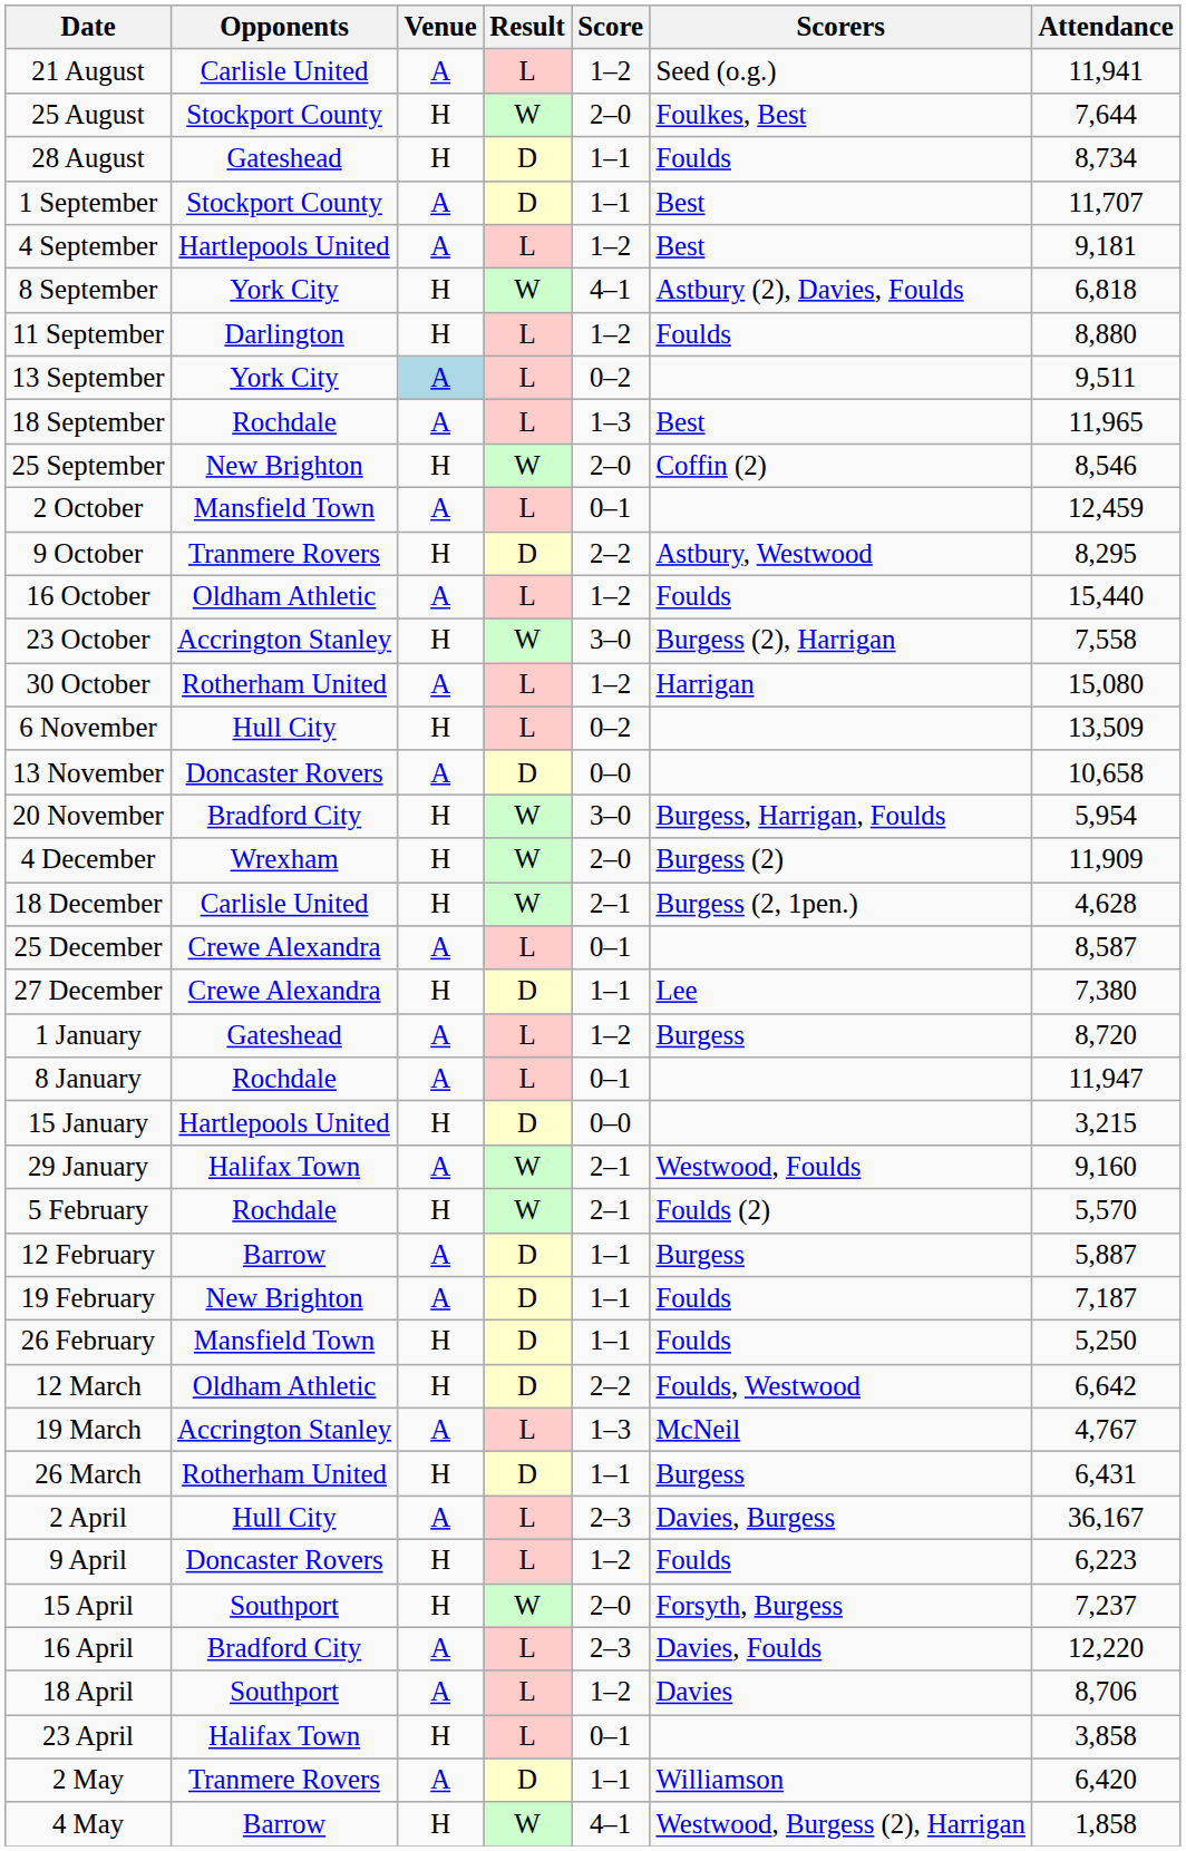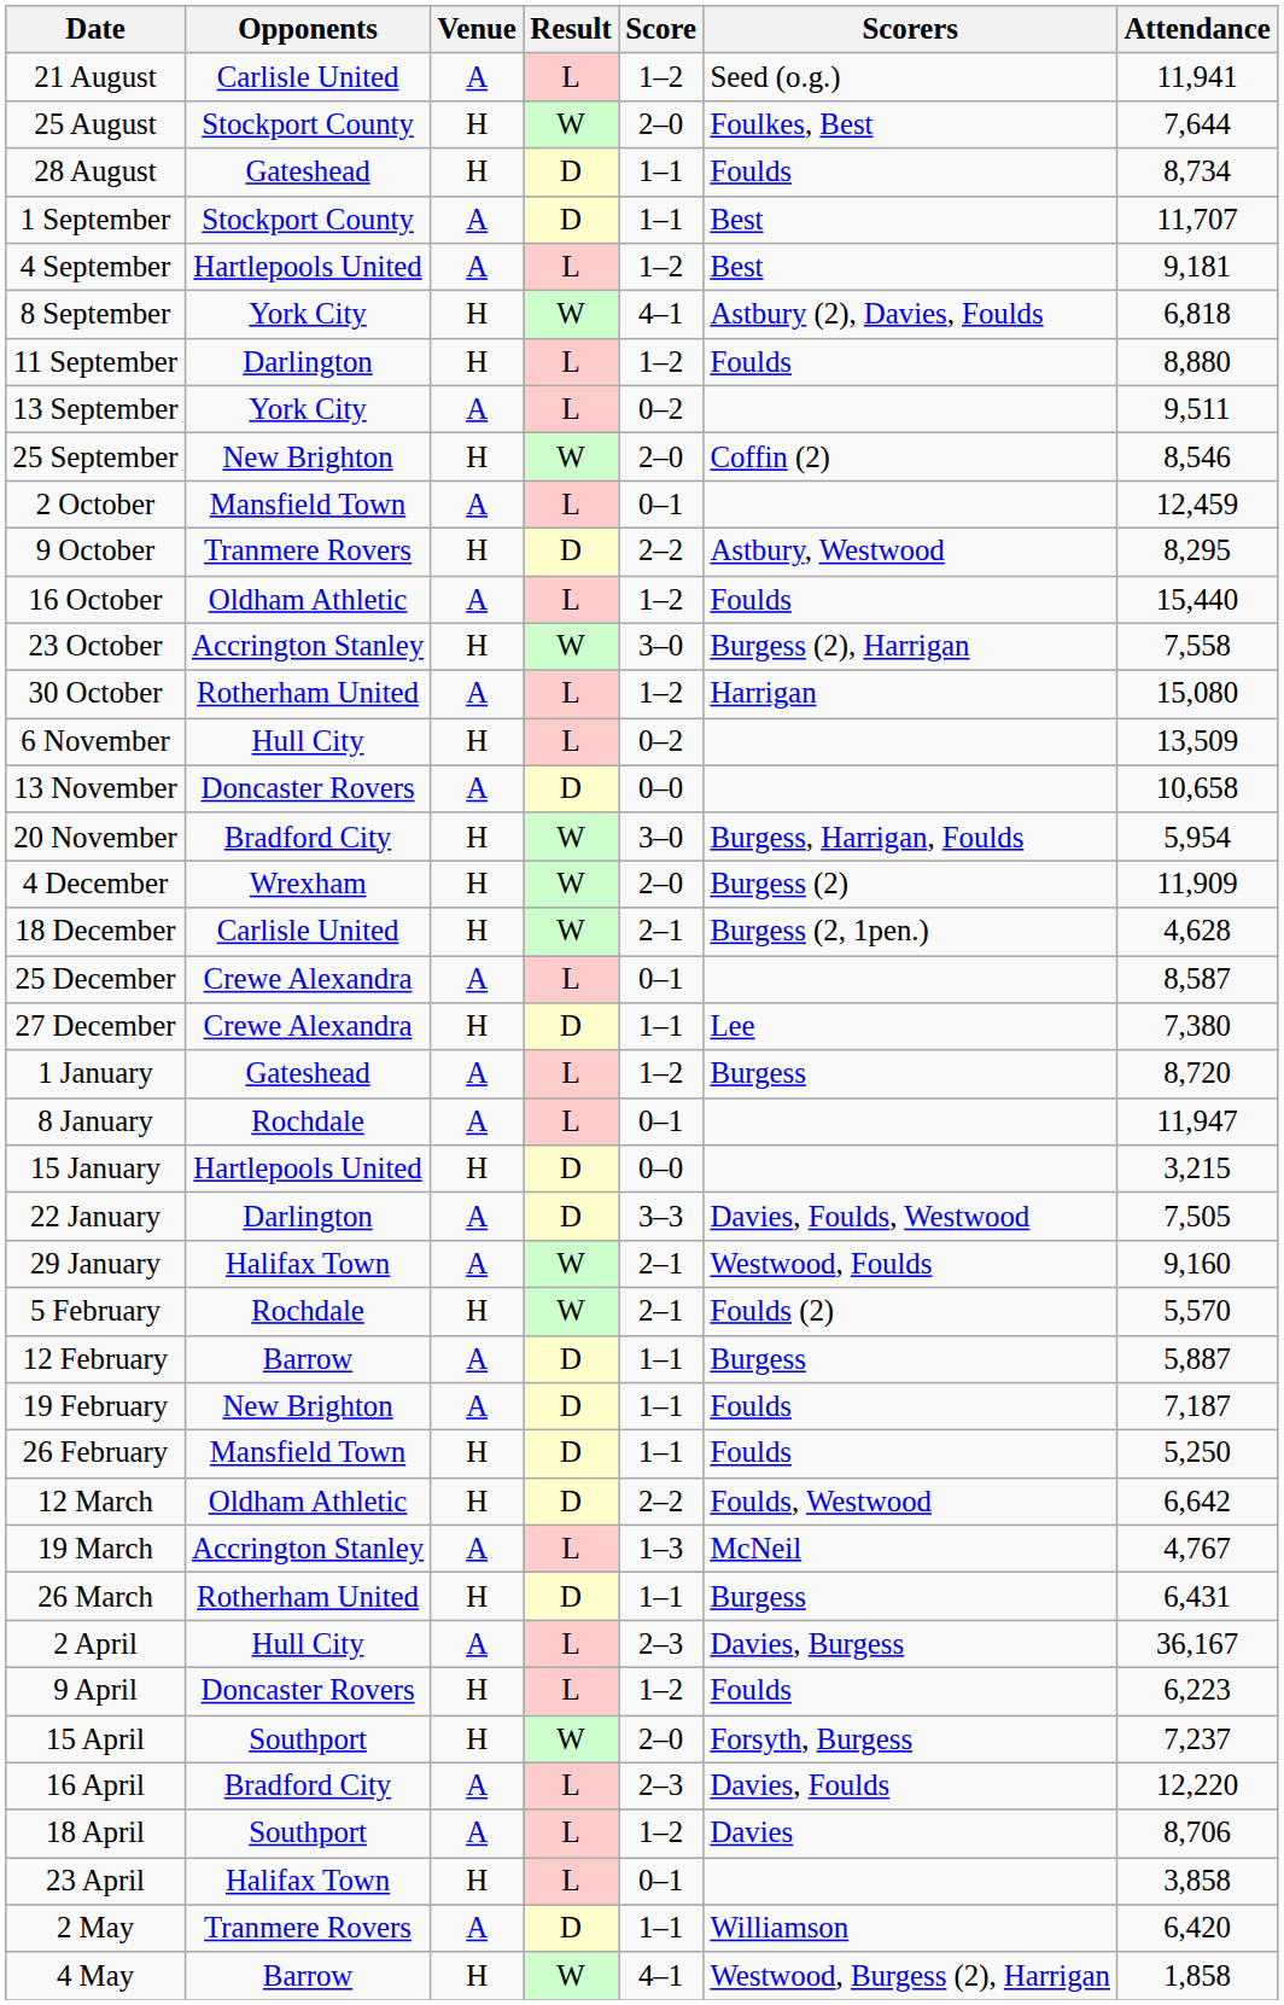13 September | Venue: lightblue background -> no background
- row: 18 September | Rochdale | A | L | 1–3 | Best | 11,965
+ row: 22 January | Darlington | A | D | 3–3 | Davies, Foulds, Westwood | 7,505
